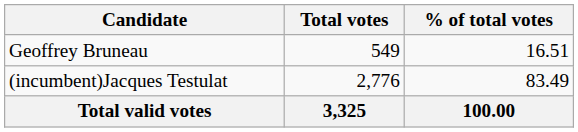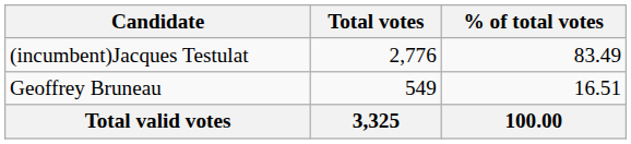rows swapped: (incumbent)Jacques Testulat <-> Geoffrey Bruneau
